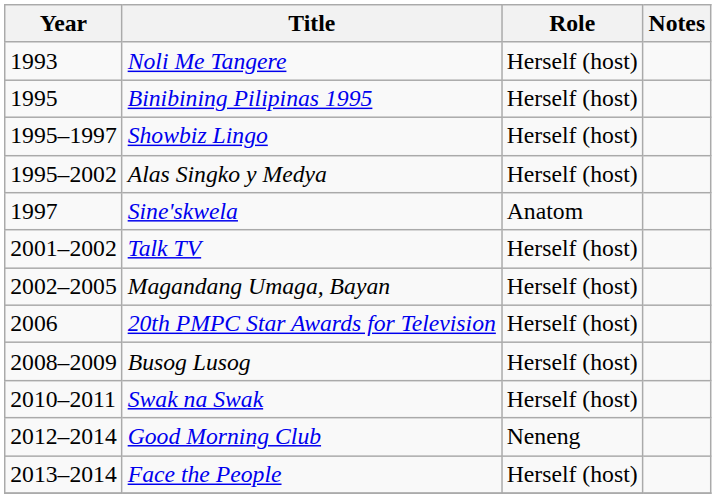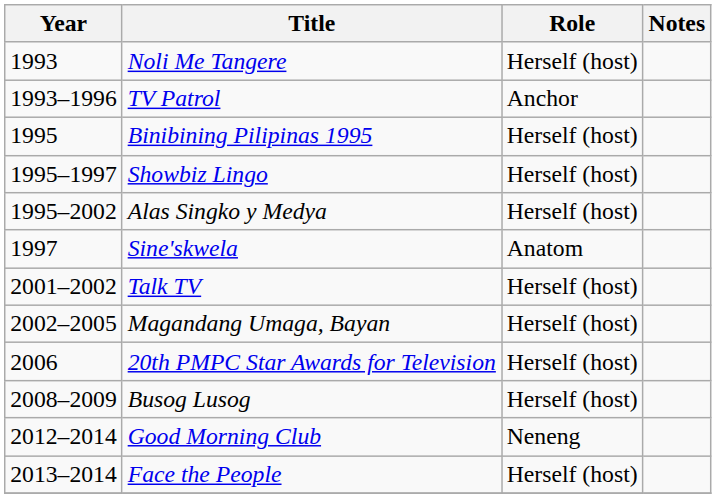+ row: 1993–1996 | TV Patrol | Anchor
- row: 2010–2011 | Swak na Swak | Herself (host)
